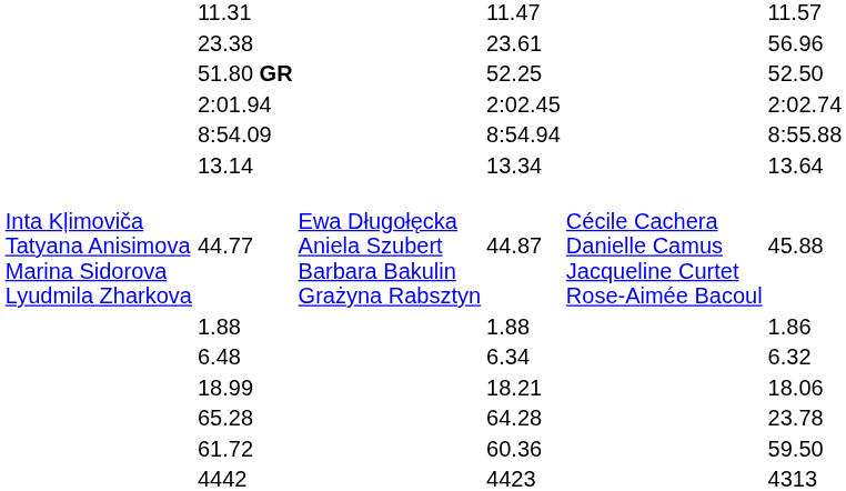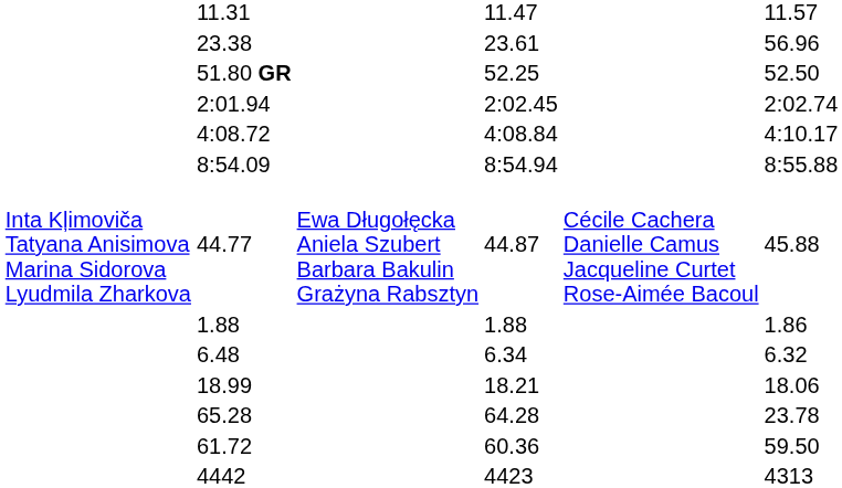+ row: 4:08.72 | 4:08.84 | 4:10.17
- row: 13.14 | 13.34 | 13.64
